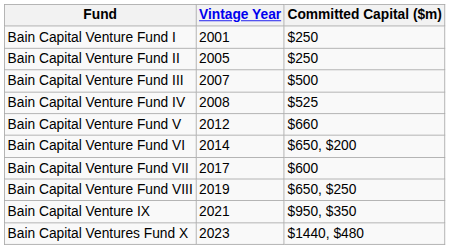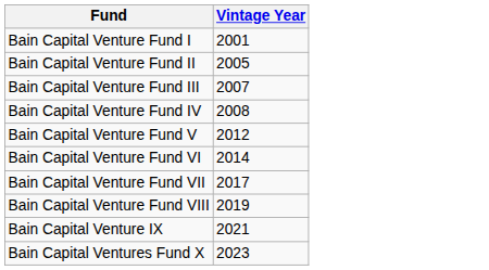- column: Committed Capital ($m) | $250 | $250 | $500 | $525 | $660 | $650, $200 | $600 | $650, $250 | $950, $350 | $1440, $480
